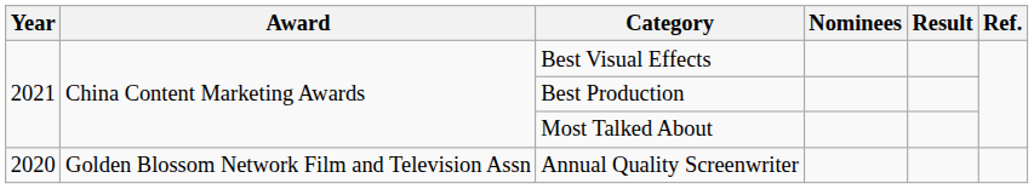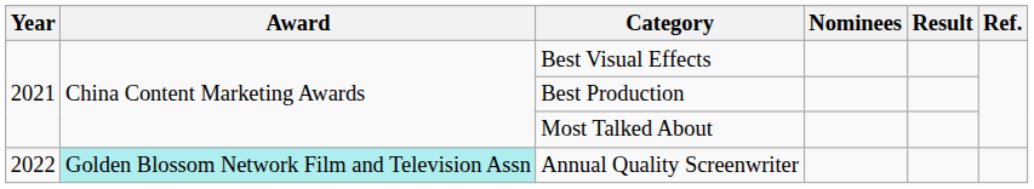Annual Quality Screenwriter | Year: 2020 -> 2022
Annual Quality Screenwriter | Award: no background -> paleturquoise background
